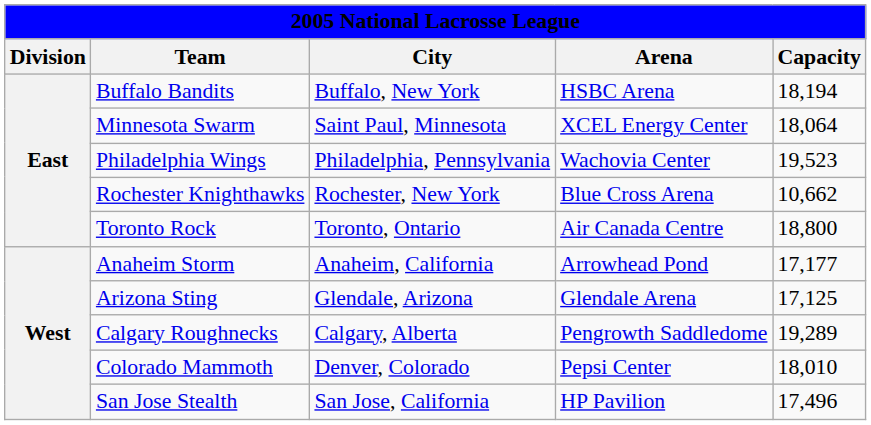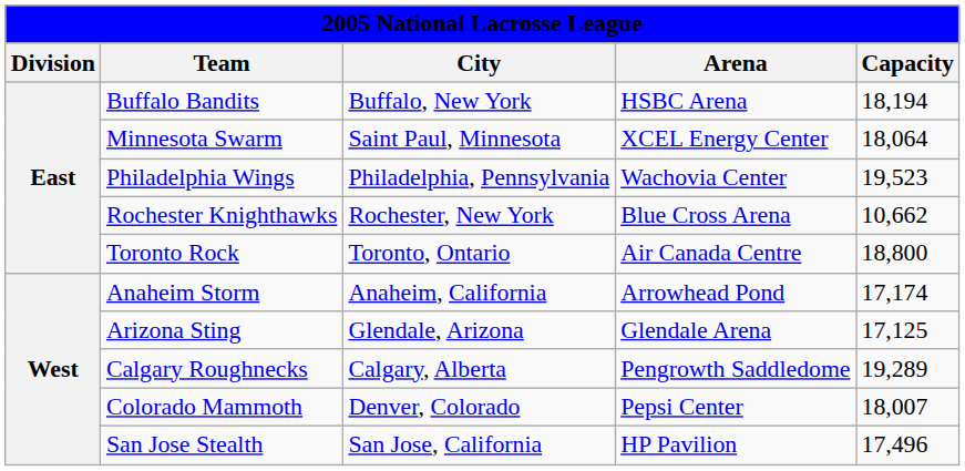Anaheim Storm | Capacity: 17,177 -> 17,174
Colorado Mammoth | Capacity: 18,010 -> 18,007
